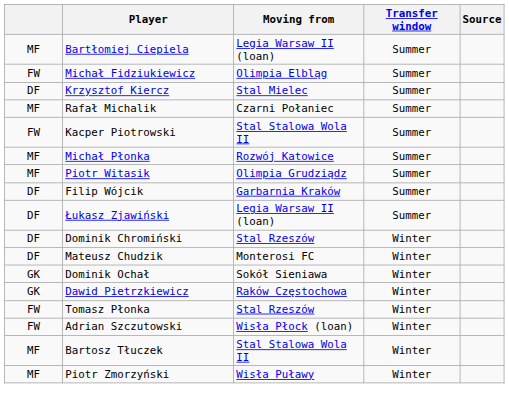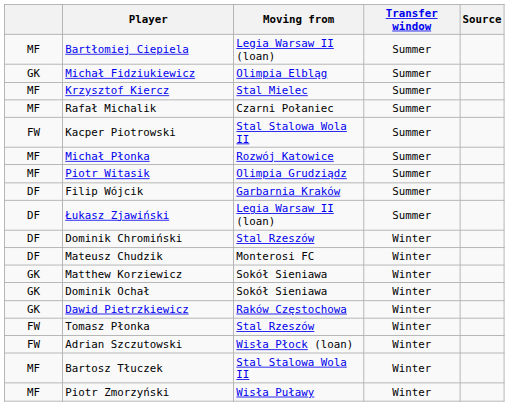Michał Fidziukiewicz | column 1: FW -> GK
Krzysztof Kiercz | column 1: DF -> MF
+ row: GK | Matthew Korziewicz | Sokół Sieniawa | Winter
